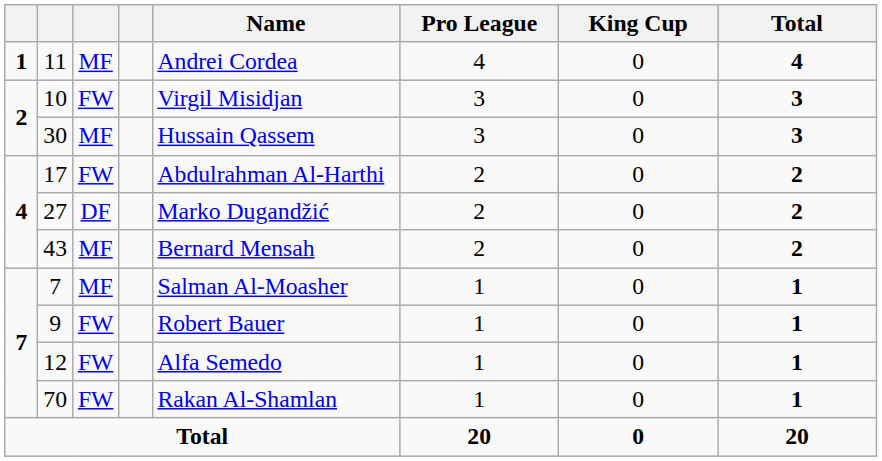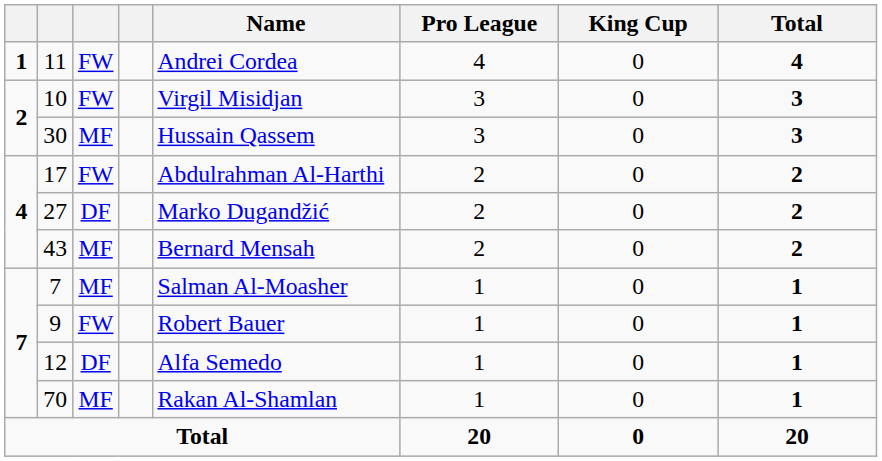11 | column 3: MF -> FW
12 | column 3: FW -> DF
70 | column 3: FW -> MF
